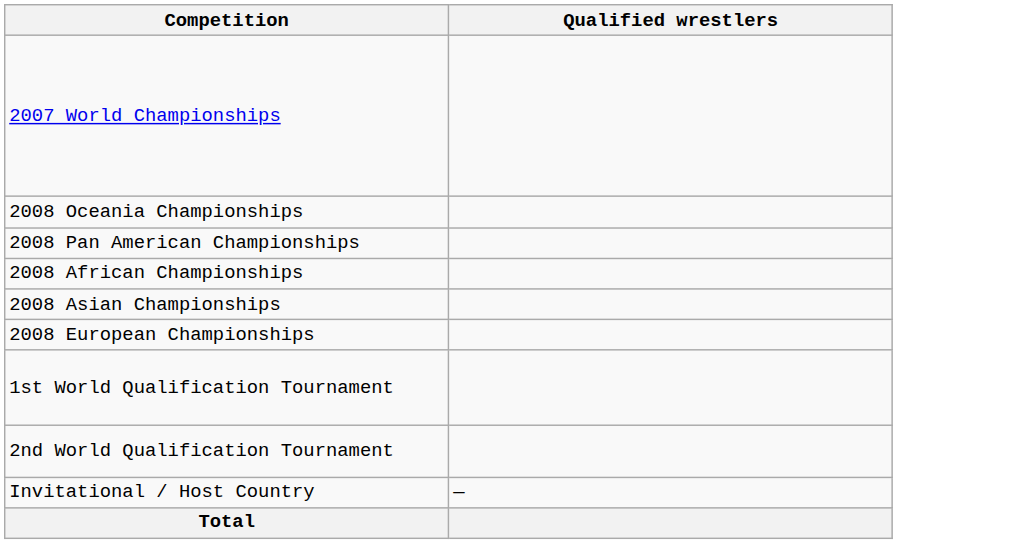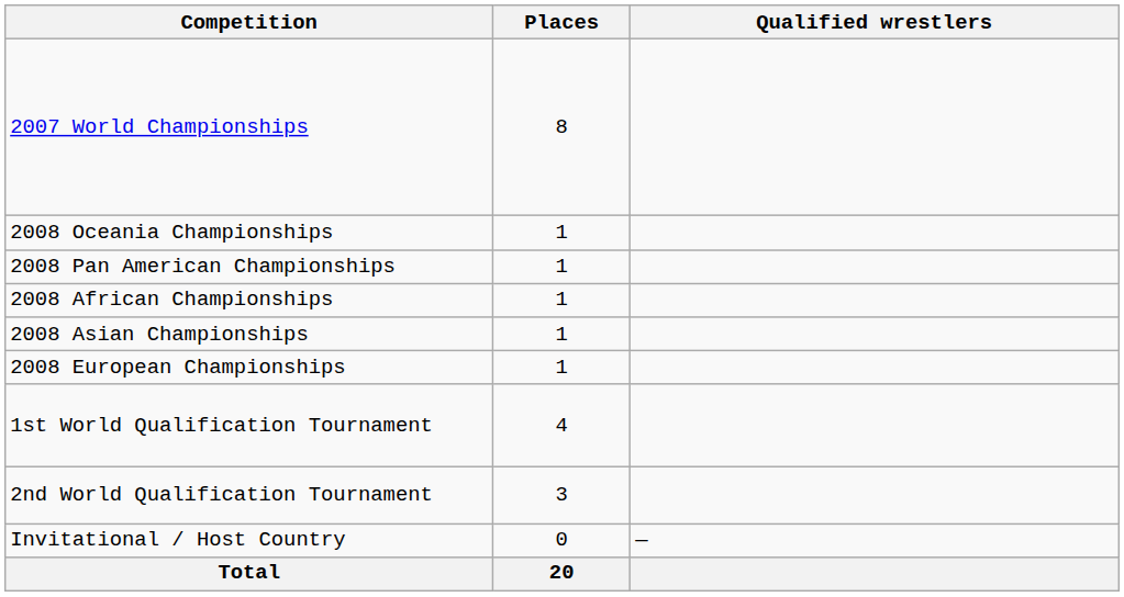+ column: Places | 8 | 1 | 1 | 1 | 1 | 1 | 4 | 3 | 0 | 20
